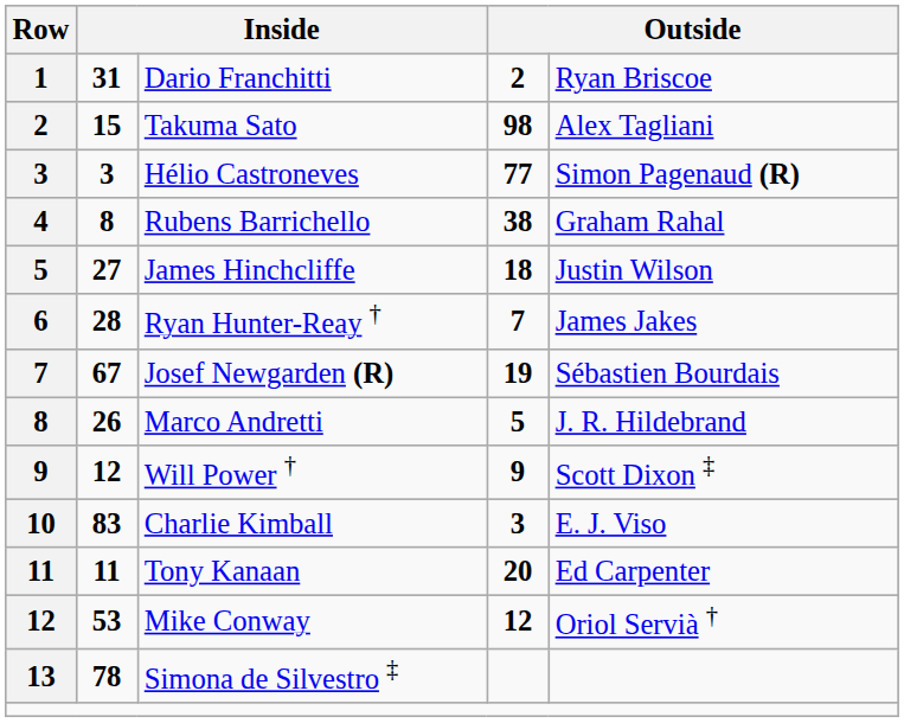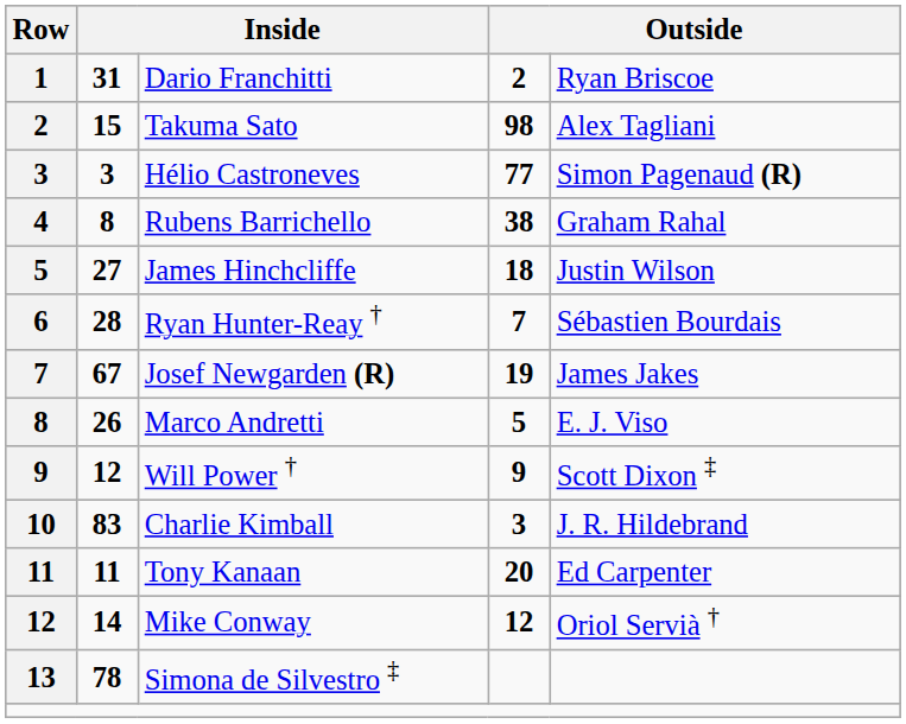Ryan Hunter-Reay † | column 5: James Jakes -> Sébastien Bourdais
Josef Newgarden (R) | column 5: Sébastien Bourdais -> James Jakes
Marco Andretti | column 5: J. R. Hildebrand -> E. J. Viso
Charlie Kimball | column 5: E. J. Viso -> J. R. Hildebrand
Mike Conway | column 2: 53 -> 14
